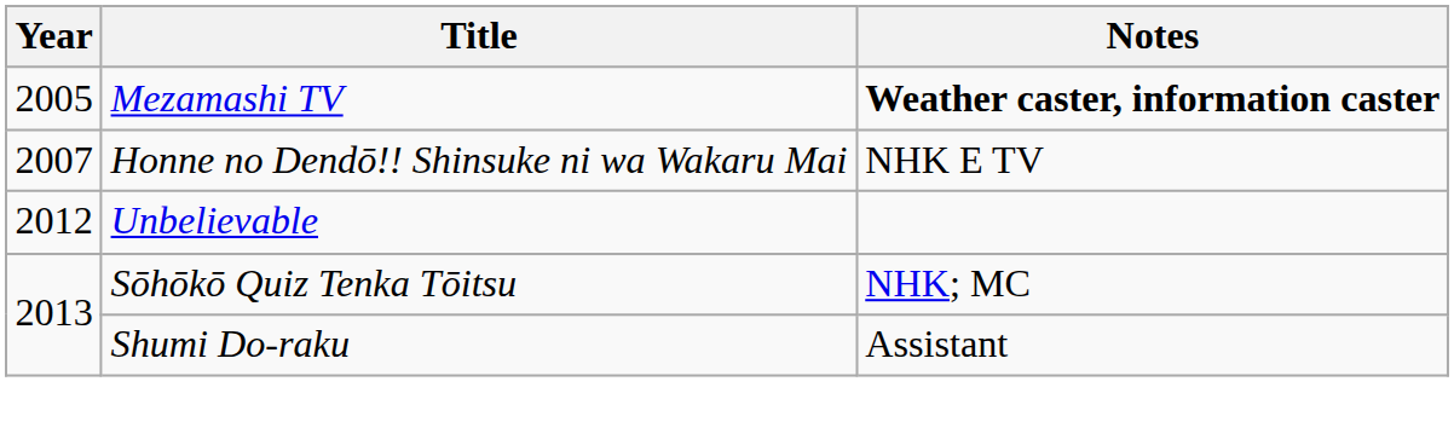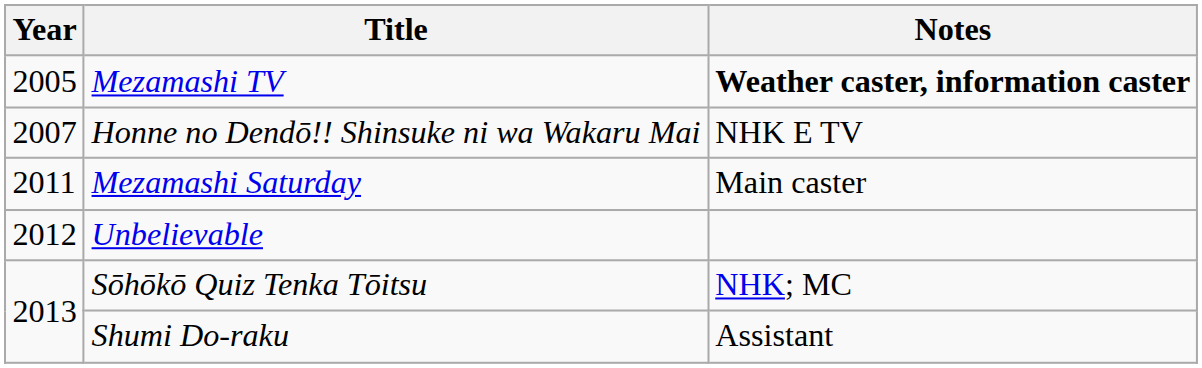+ row: 2011 | Mezamashi Saturday | Main caster
